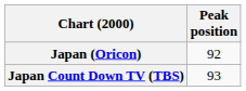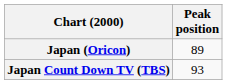Japan (Oricon) | Peak position: 92 -> 89
